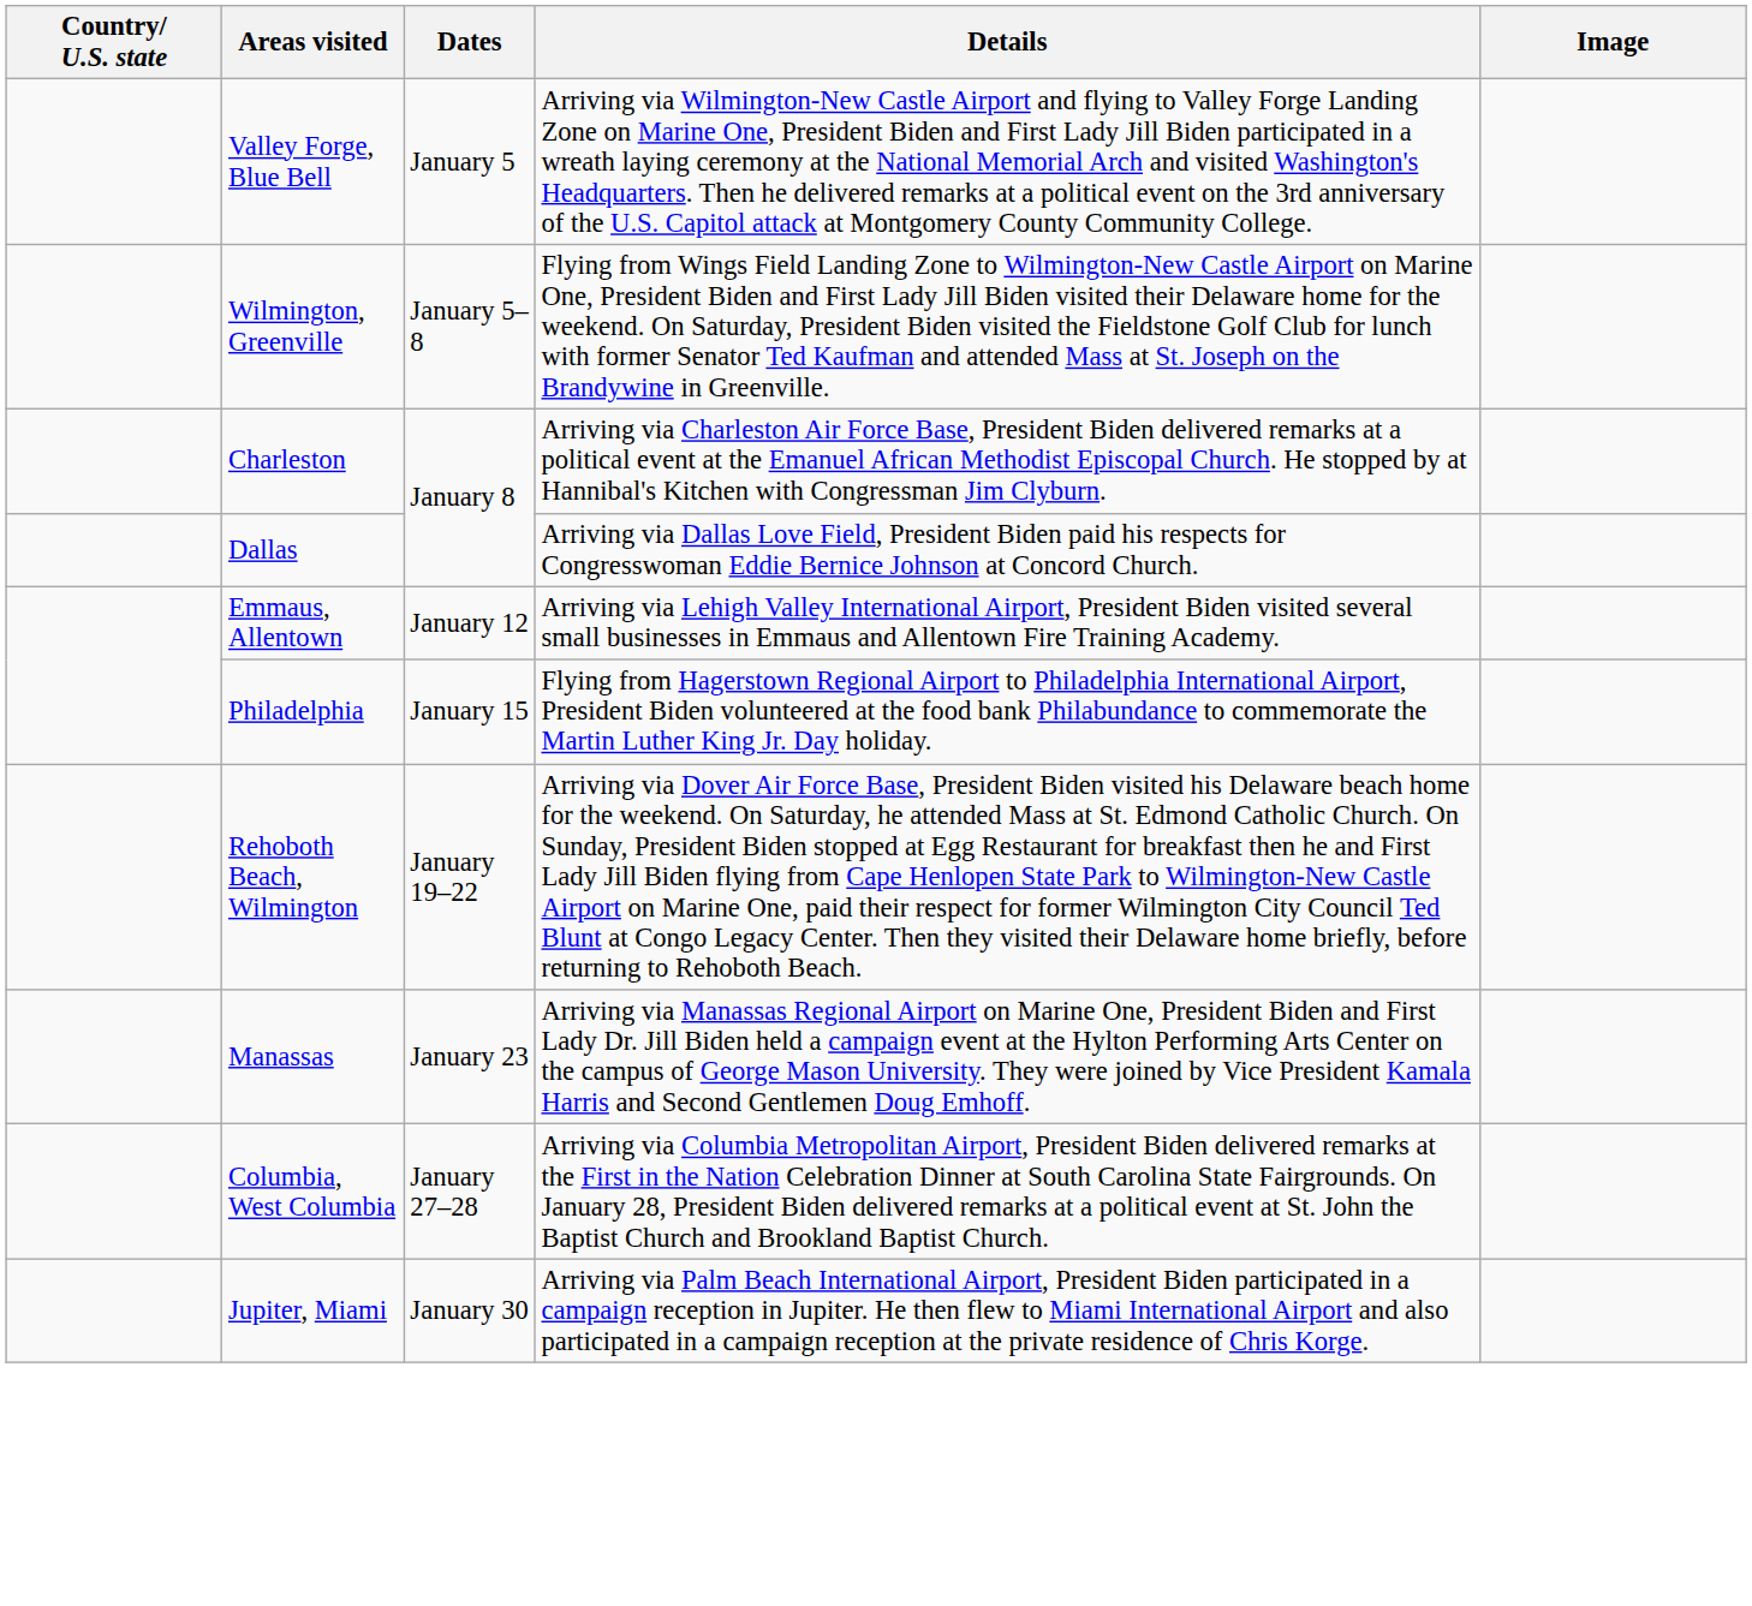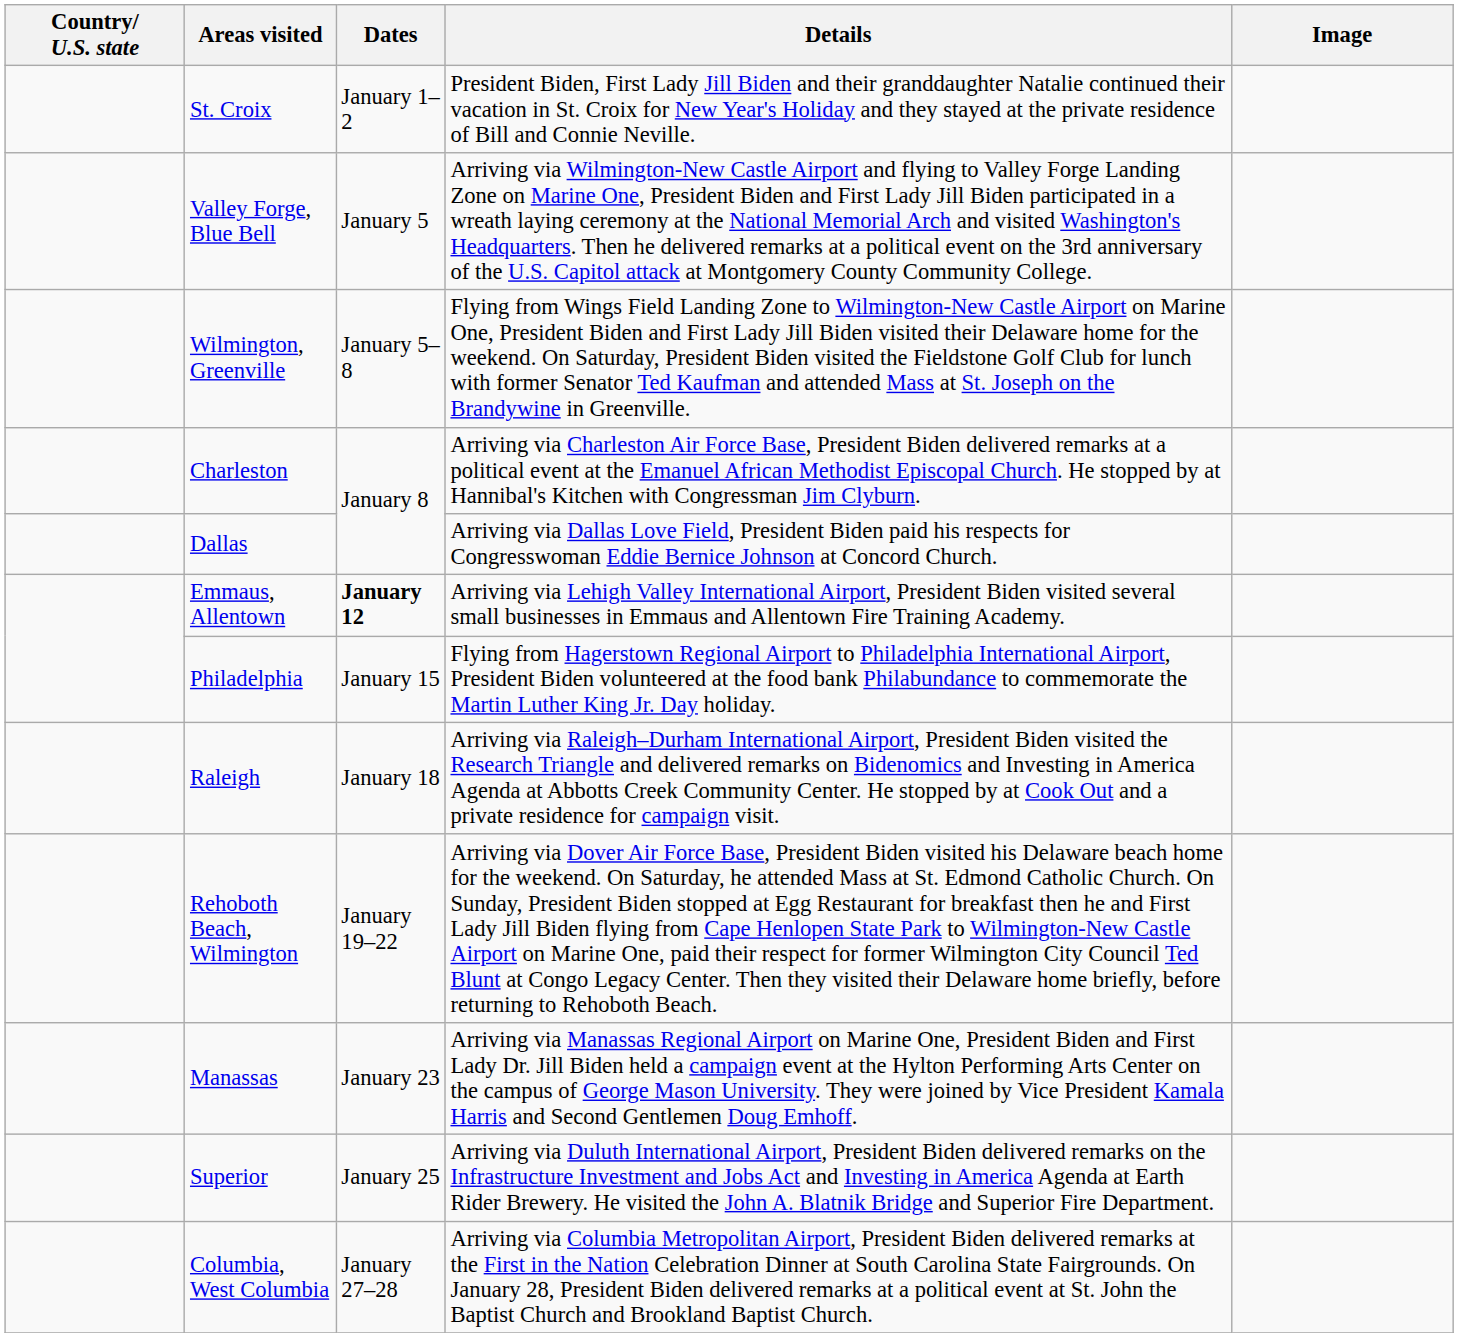+ row: St. Croix | January 1–2 | President Biden, First Lady Jill Biden and their granddaughter Natalie continued their vacation in St. Croix for New Year's Holiday and they stayed at the private residence of Bill and Connie Neville.
Emmaus, Allentown | Dates: normal -> bold
+ row: Raleigh | January 18 | Arriving via Raleigh–Durham International Airport, President Biden visited the Research Triangle and delivered remarks on Bidenomics and Investing in America Agenda at Abbotts Creek Community Center. He stopped by at Cook Out and a private residence for campaign visit.
+ row: Superior | January 25 | Arriving via Duluth International Airport, President Biden delivered remarks on the Infrastructure Investment and Jobs Act and Investing in America Agenda at Earth Rider Brewery. He visited the John A. Blatnik Bridge and Superior Fire Department.
- row: Jupiter, Miami | January 30 | Arriving via Palm Beach International Airport, President Biden participated in a campaign reception in Jupiter. He then flew to Miami International Airport and also participated in a campaign reception at the private residence of Chris Korge.
